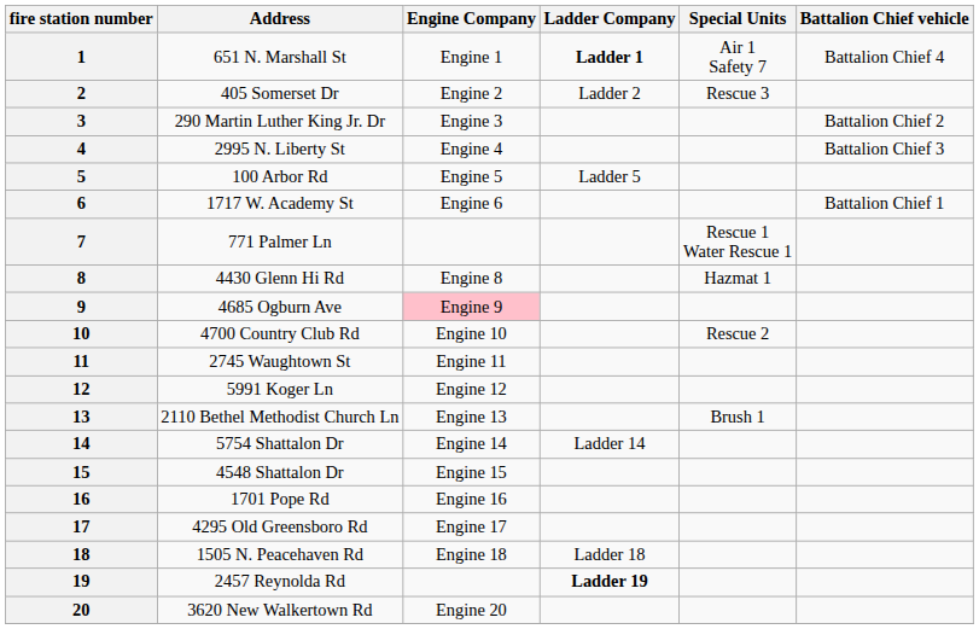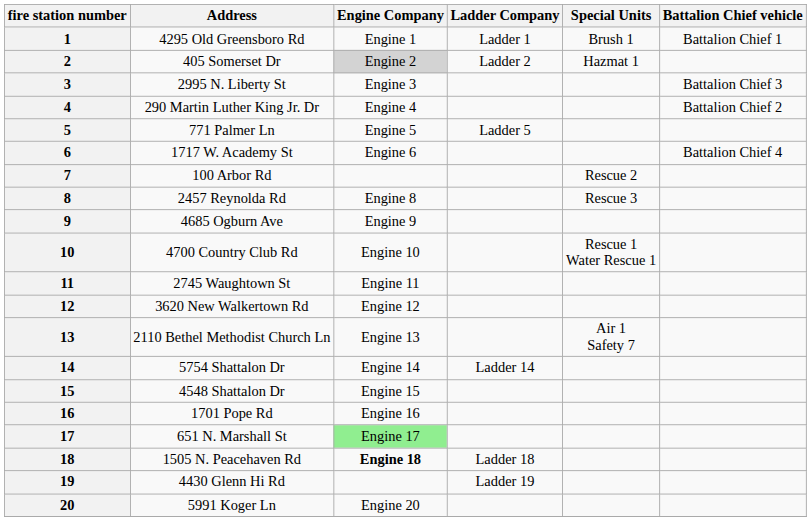1 | Address: 651 N. Marshall St -> 4295 Old Greensboro Rd
1 | Ladder Company: bold -> normal
1 | Special Units: Air 1 Safety 7 -> Brush 1
1 | Battalion Chief vehicle: Battalion Chief 4 -> Battalion Chief 1
2 | Engine Company: no background -> lightgrey background
2 | Special Units: Rescue 3 -> Hazmat 1
3 | Address: 290 Martin Luther King Jr. Dr -> 2995 N. Liberty St
3 | Battalion Chief vehicle: Battalion Chief 2 -> Battalion Chief 3
4 | Address: 2995 N. Liberty St -> 290 Martin Luther King Jr. Dr
4 | Battalion Chief vehicle: Battalion Chief 3 -> Battalion Chief 2
5 | Address: 100 Arbor Rd -> 771 Palmer Ln
6 | Battalion Chief vehicle: Battalion Chief 1 -> Battalion Chief 4
7 | Address: 771 Palmer Ln -> 100 Arbor Rd
7 | Special Units: Rescue 1 Water Rescue 1 -> Rescue 2
8 | Address: 4430 Glenn Hi Rd -> 2457 Reynolda Rd
8 | Special Units: Hazmat 1 -> Rescue 3
9 | Engine Company: pink background -> no background
10 | Special Units: Rescue 2 -> Rescue 1 Water Rescue 1
12 | Address: 5991 Koger Ln -> 3620 New Walkertown Rd
13 | Special Units: Brush 1 -> Air 1 Safety 7
17 | Address: 4295 Old Greensboro Rd -> 651 N. Marshall St
17 | Engine Company: no background -> lightgreen background
18 | Engine Company: normal -> bold
19 | Address: 2457 Reynolda Rd -> 4430 Glenn Hi Rd
19 | Ladder Company: bold -> normal
20 | Address: 3620 New Walkertown Rd -> 5991 Koger Ln
